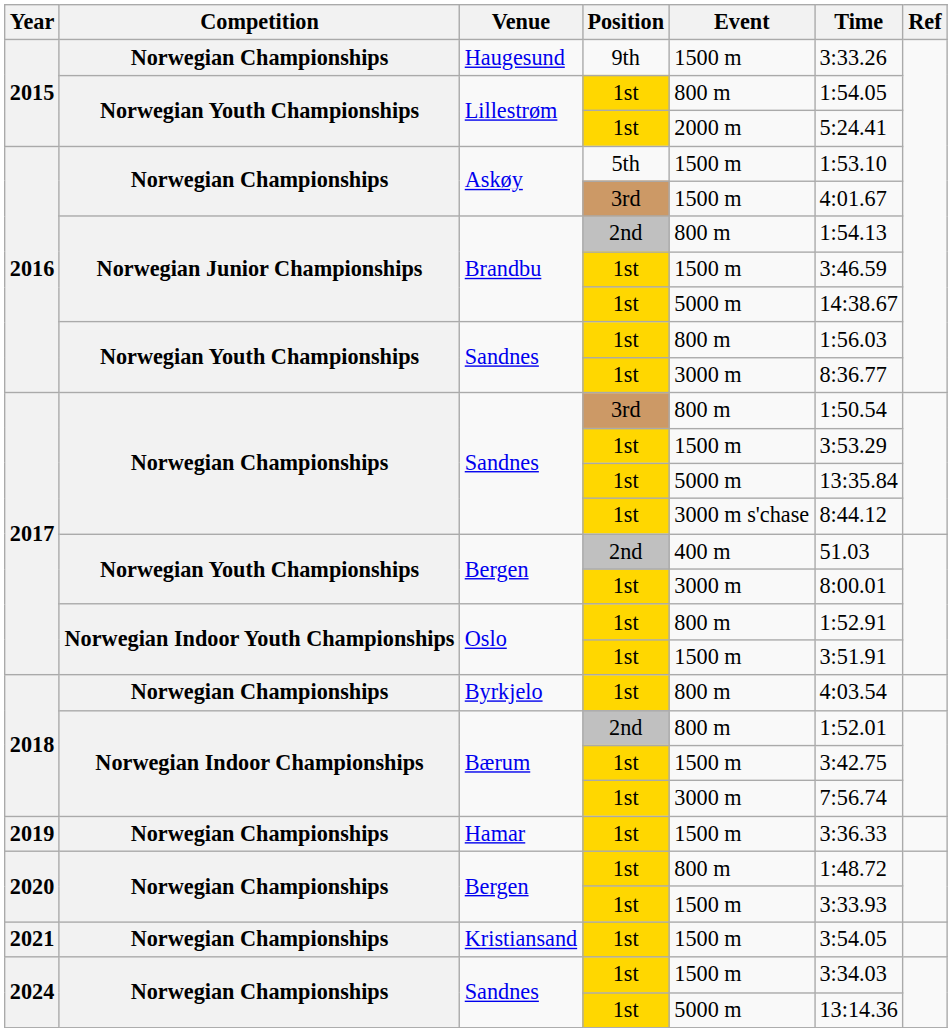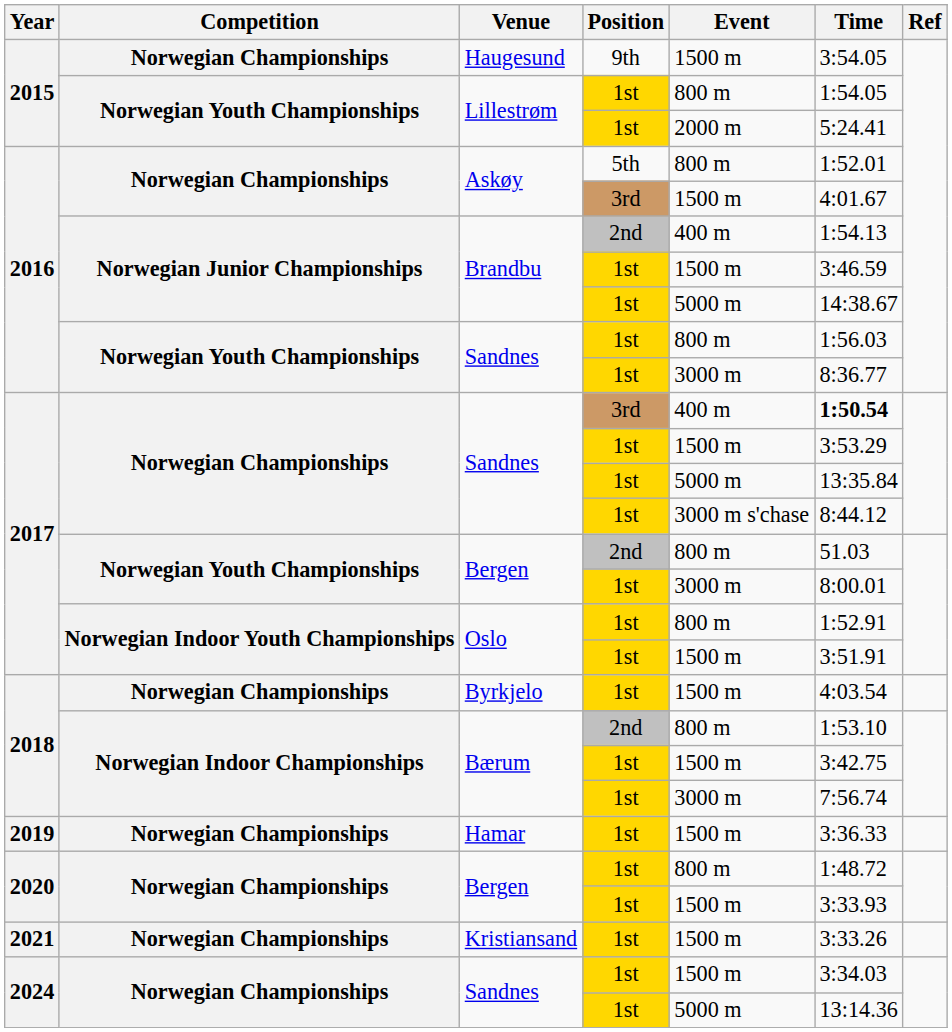Haugesund | Time: 3:33.26 -> 3:54.05
Askøy / 5th | Event: 1500 m -> 800 m
Askøy / 5th | Time: 1:53.10 -> 1:52.01
Brandbu / 2nd | Event: 800 m -> 400 m
Sandnes / 3rd | Event: 800 m -> 400 m
Sandnes / 3rd | Time: normal -> bold
Bergen / 2nd | Event: 400 m -> 800 m
Byrkjelo | Event: 800 m -> 1500 m
Bærum / 2nd | Time: 1:52.01 -> 1:53.10
Kristiansand | Time: 3:54.05 -> 3:33.26
